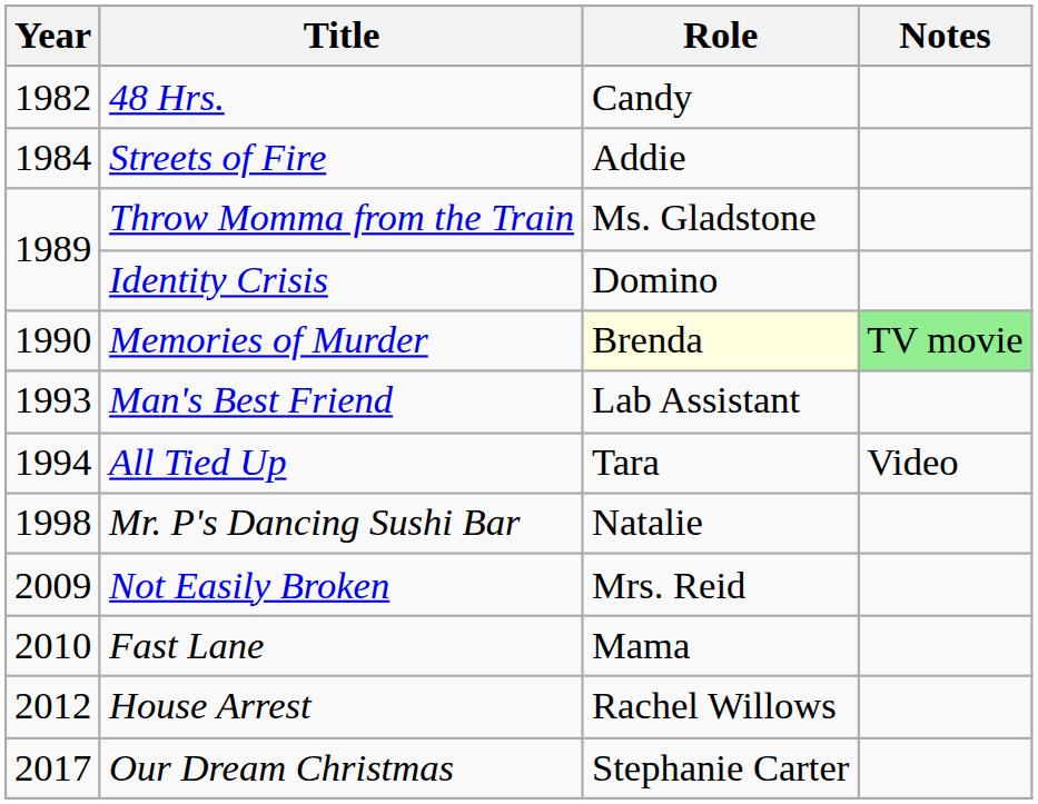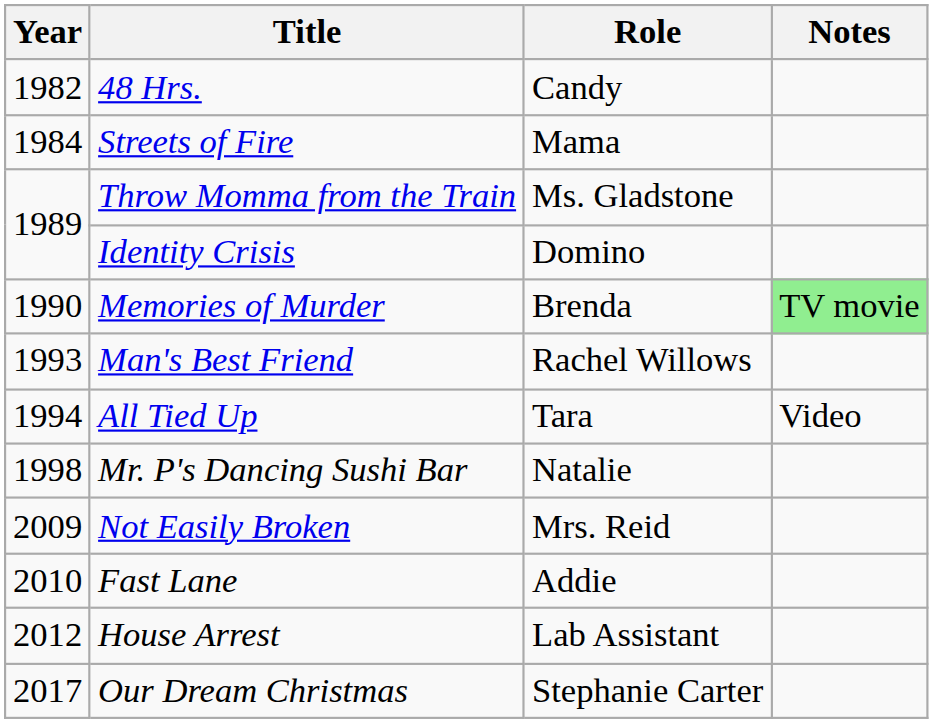Streets of Fire | Role: Addie -> Mama
Memories of Murder | Role: lightyellow background -> no background
Man's Best Friend | Role: Lab Assistant -> Rachel Willows
Fast Lane | Role: Mama -> Addie
House Arrest | Role: Rachel Willows -> Lab Assistant
